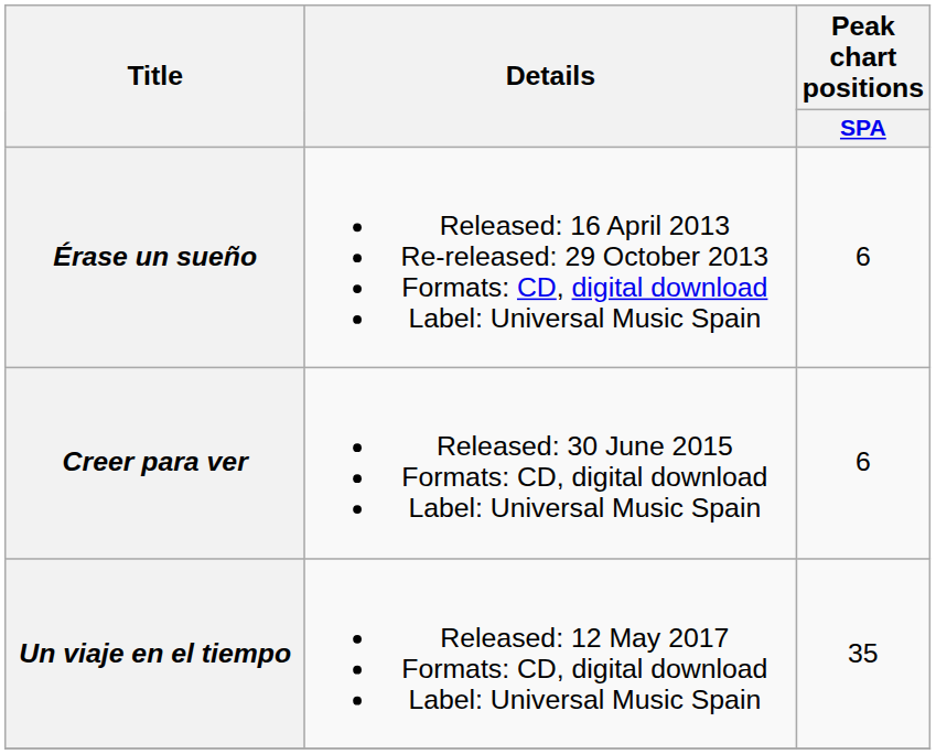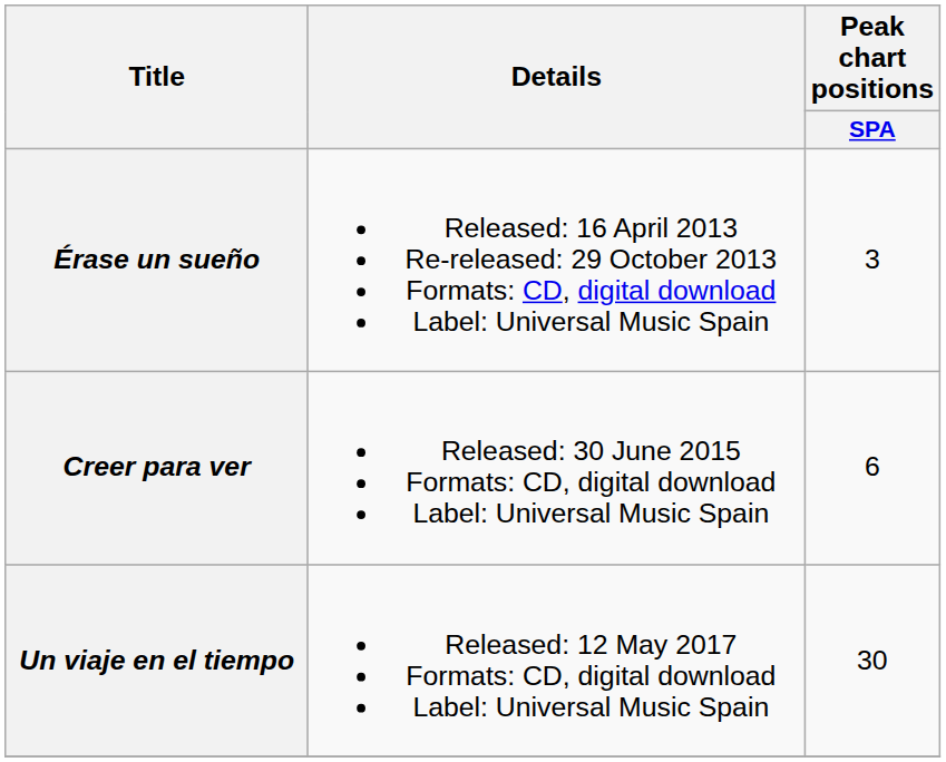Érase un sueño | Peak chart positions / SPA: 6 -> 3
Un viaje en el tiempo | Peak chart positions / SPA: 35 -> 30
